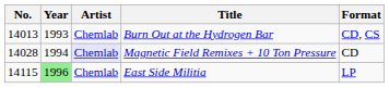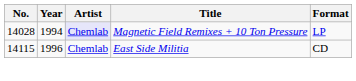- row: 14013 | 1993 | Chemlab | Burn Out at the Hydrogen Bar | CD, CS
Magnetic Field Remixes + 10 Ton Pressure | Format: CD -> LP
East Side Militia | Year: lightgreen background -> no background
East Side Militia | Format: LP -> CD
